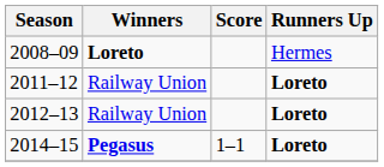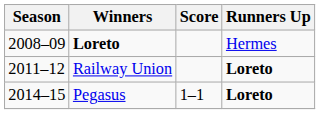- row: 2012–13 | Railway Union | Loreto
2014–15 | Winners: bold -> normal
